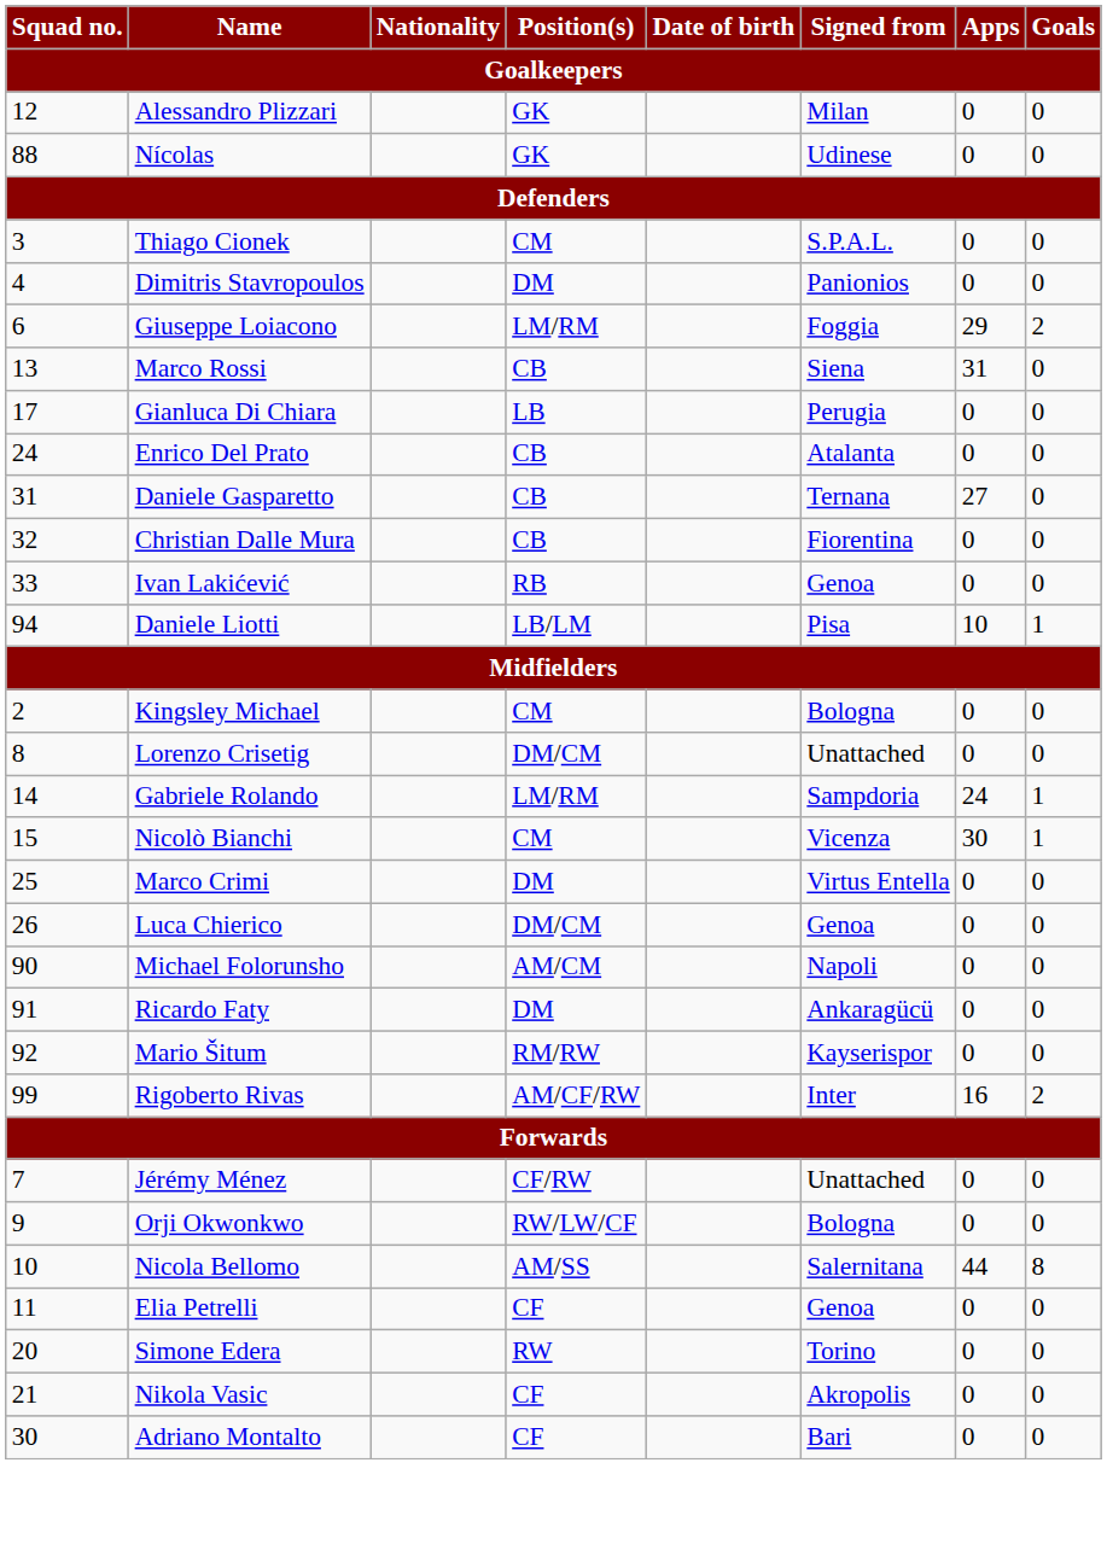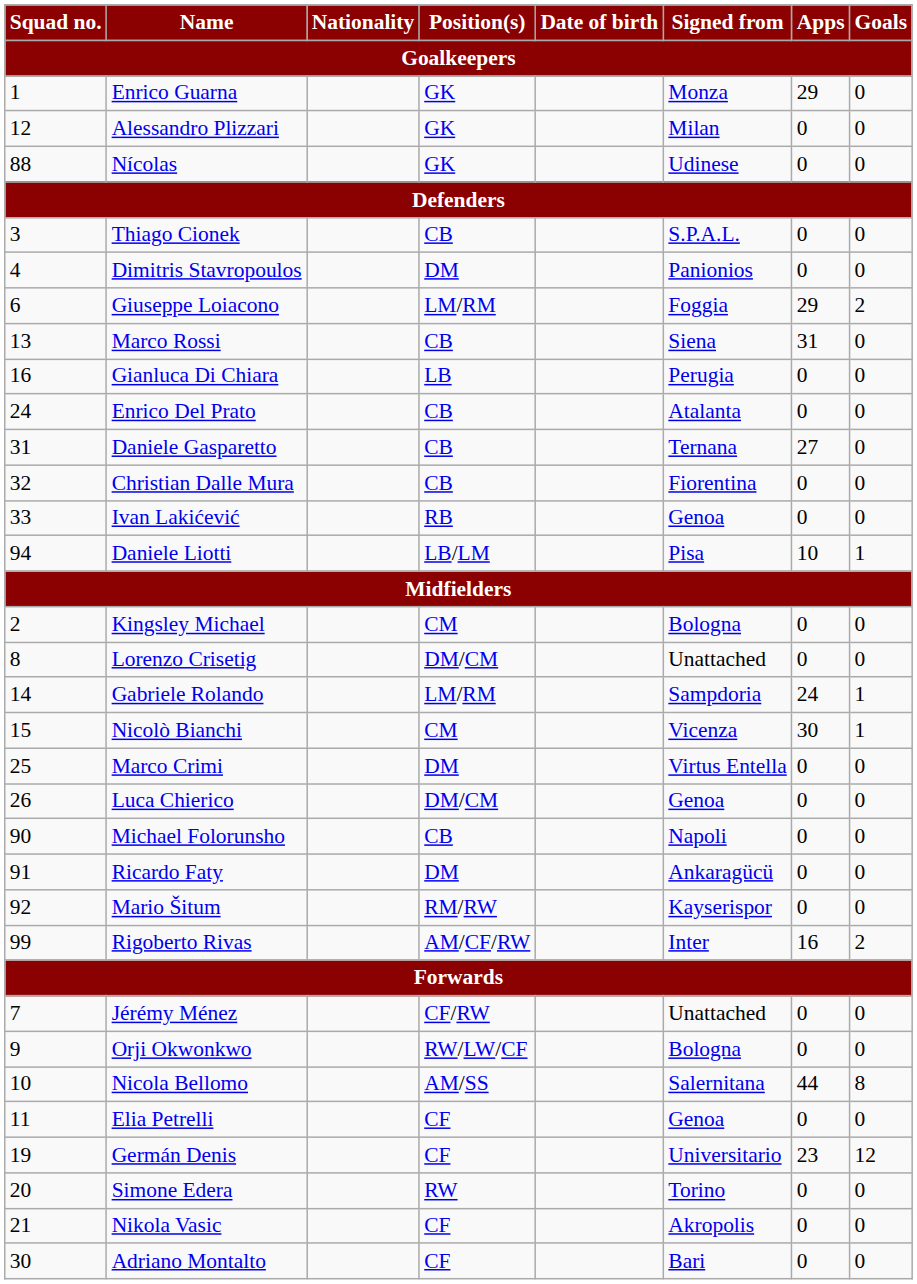+ row: 1 | Enrico Guarna | GK | Monza | 29 | 0
Thiago Cionek | Position(s): CM -> CB
Gianluca Di Chiara | Squad no.: 17 -> 16
Michael Folorunsho | Position(s): AM/CM -> CB
+ row: 19 | Germán Denis | CF | Universitario | 23 | 12
